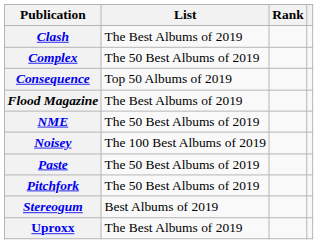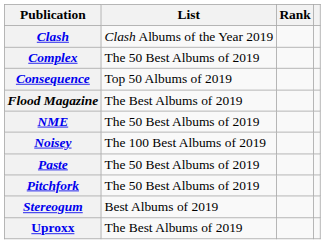Clash | List: The Best Albums of 2019 -> Clash Albums of the Year 2019
